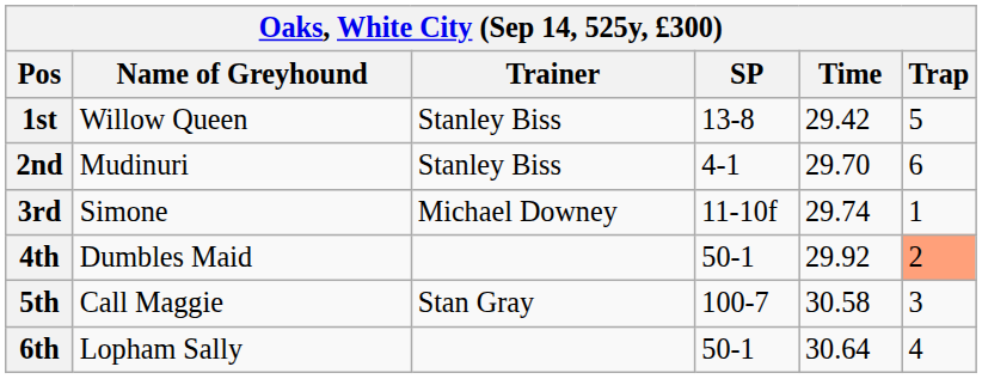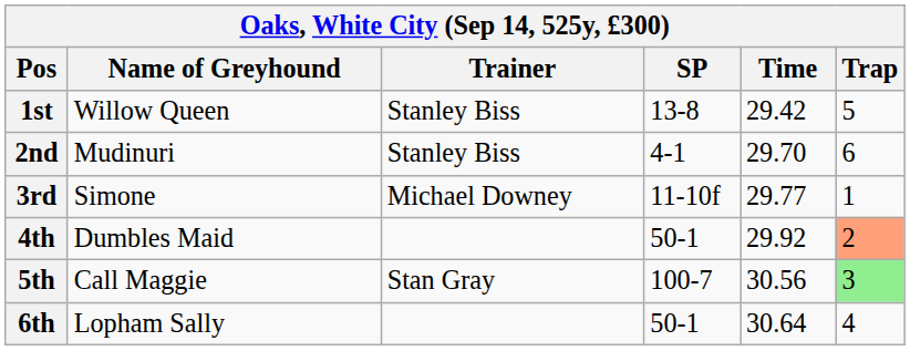3rd | Time: 29.74 -> 29.77
5th | Time: 30.58 -> 30.56
5th | Trap: no background -> lightgreen background
